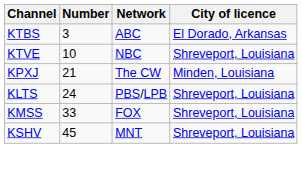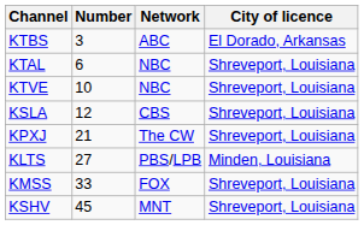+ row: KTAL | 6 | NBC | Shreveport, Louisiana
+ row: KSLA | 12 | CBS | Shreveport, Louisiana
KPXJ | City of licence: Minden, Louisiana -> Shreveport, Louisiana
KLTS | Number: 24 -> 27
KLTS | City of licence: Shreveport, Louisiana -> Minden, Louisiana
